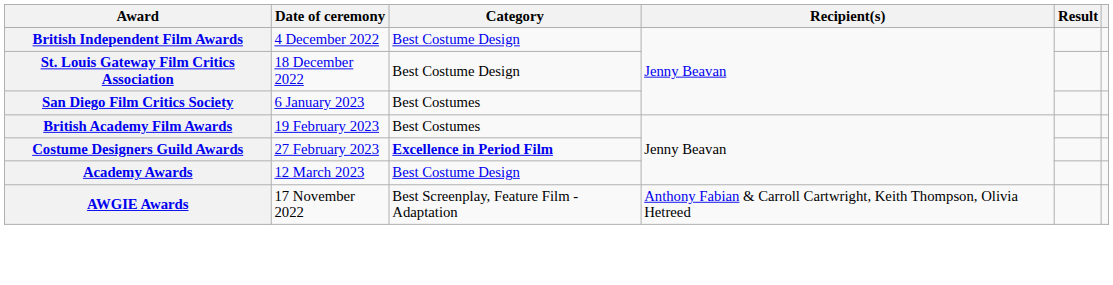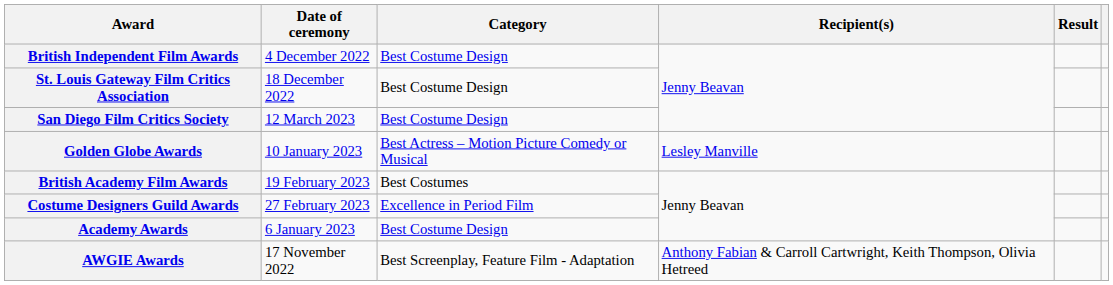San Diego Film Critics Society | Date of ceremony: 6 January 2023 -> 12 March 2023
San Diego Film Critics Society | Category: Best Costumes -> Best Costume Design
+ row: Golden Globe Awards | 10 January 2023 | Best Actress – Motion Picture Comedy or Musical | Lesley Manville
Costume Designers Guild Awards | Category: bold -> normal
Academy Awards | Date of ceremony: 12 March 2023 -> 6 January 2023
